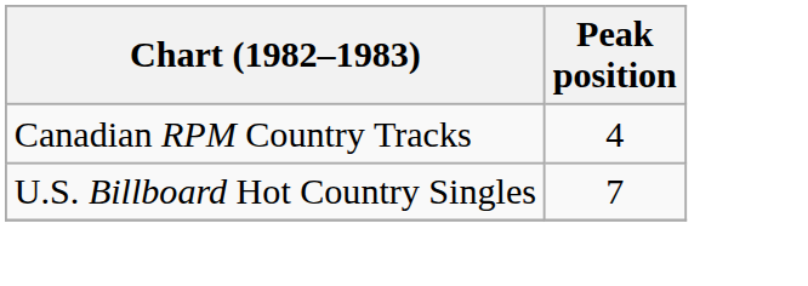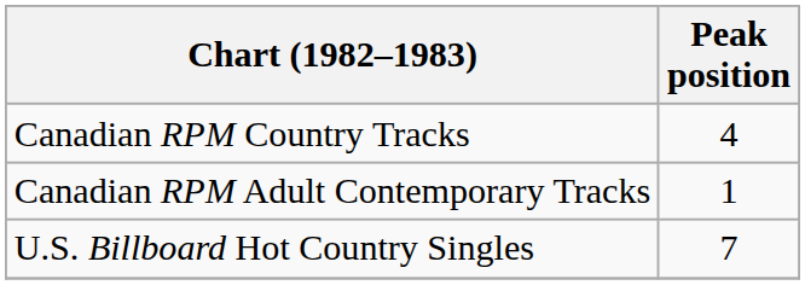+ row: Canadian RPM Adult Contemporary Tracks | 1
